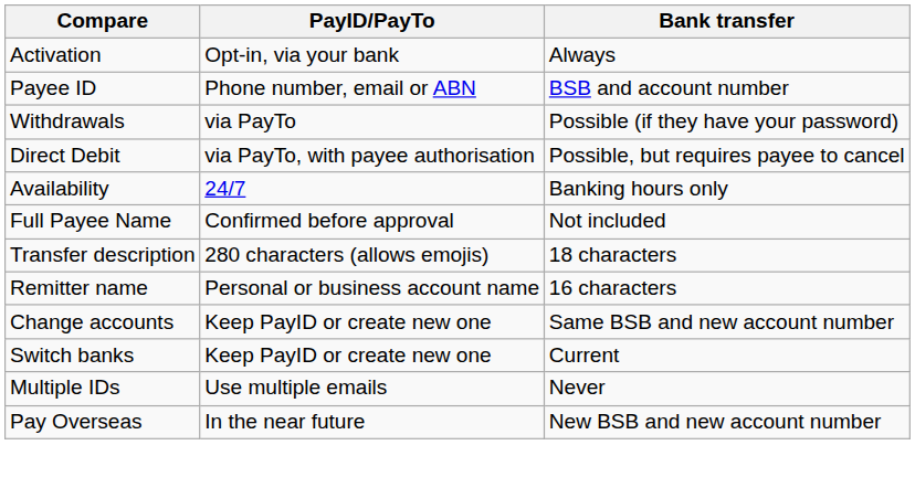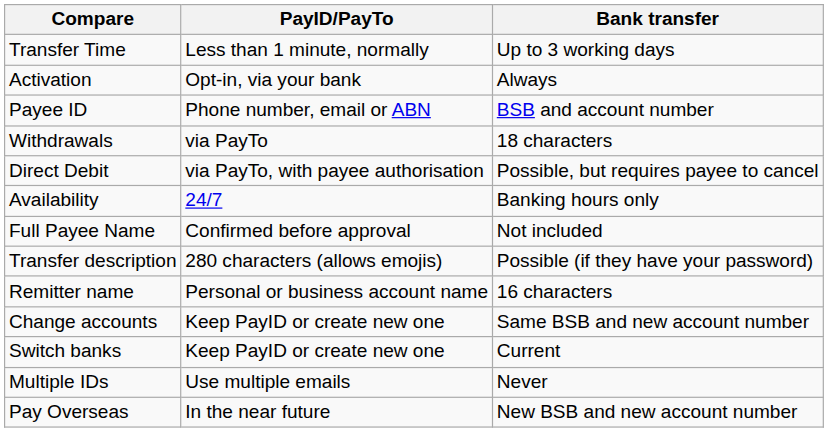+ row: Transfer Time | Less than 1 minute, normally | Up to 3 working days
Withdrawals | Bank transfer: Possible (if they have your password) -> 18 characters
Transfer description | Bank transfer: 18 characters -> Possible (if they have your password)
